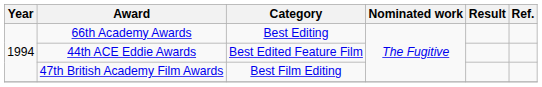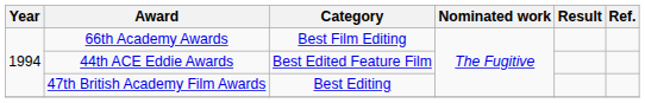66th Academy Awards | Category: Best Editing -> Best Film Editing
47th British Academy Film Awards | Category: Best Film Editing -> Best Editing
